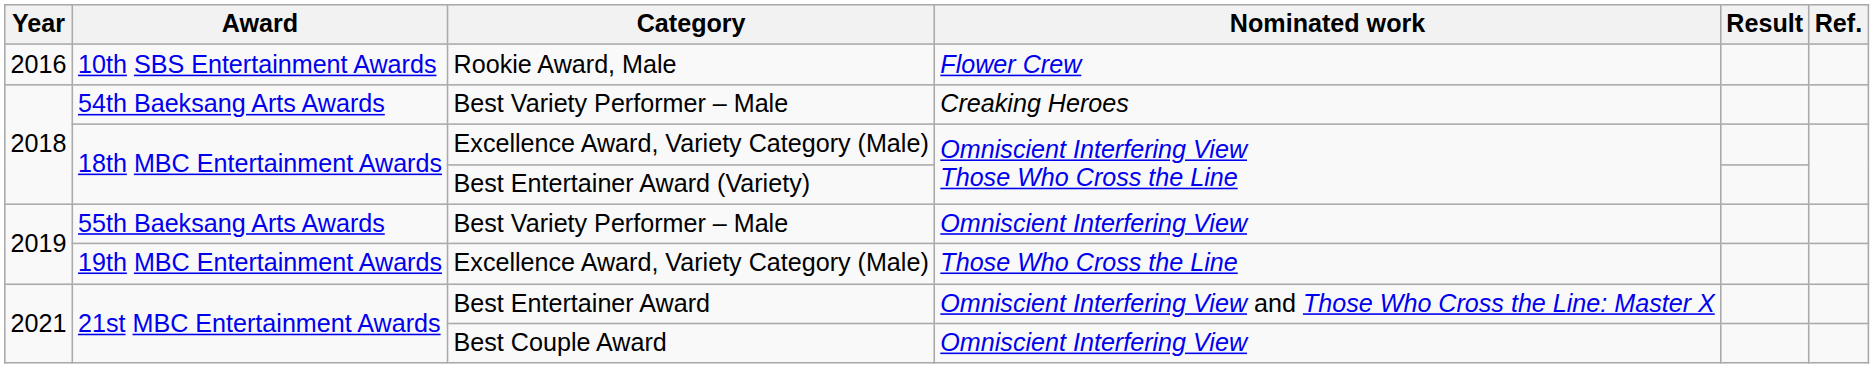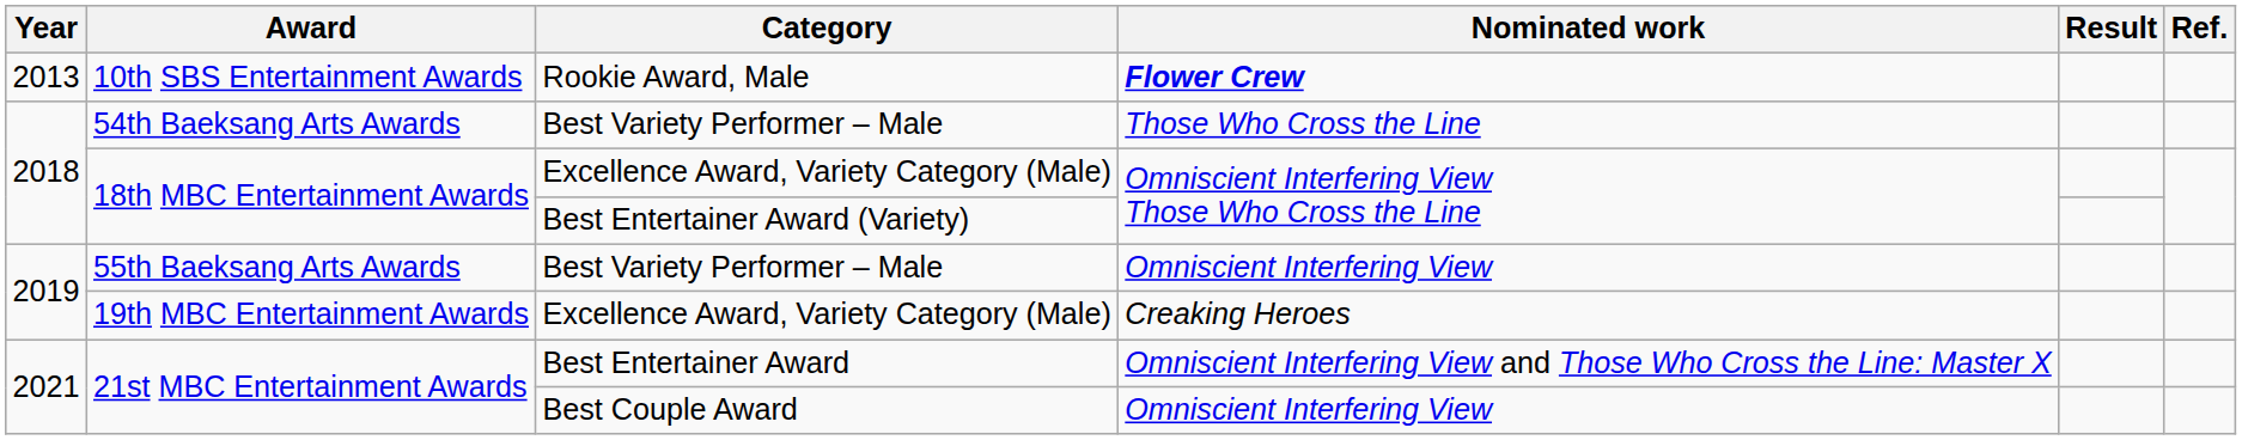10th SBS Entertainment Awards | Year: 2016 -> 2013
10th SBS Entertainment Awards | Nominated work: normal -> bold
54th Baeksang Arts Awards | Nominated work: Creaking Heroes -> Those Who Cross the Line
19th MBC Entertainment Awards | Nominated work: Those Who Cross the Line -> Creaking Heroes
